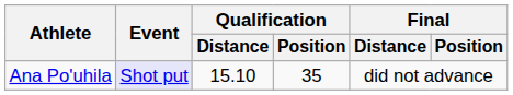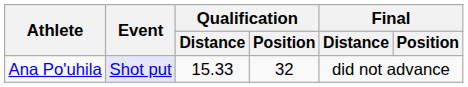Ana Po'uhila | Qualification / Distance: 15.10 -> 15.33
Ana Po'uhila | Qualification / Position: 35 -> 32
